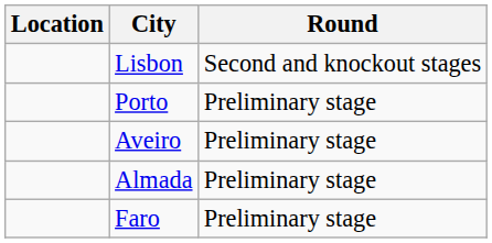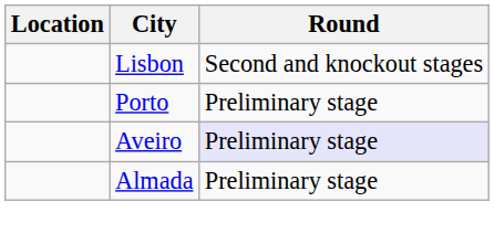Aveiro | Round: no background -> lavender background
- row: Faro | Preliminary stage
